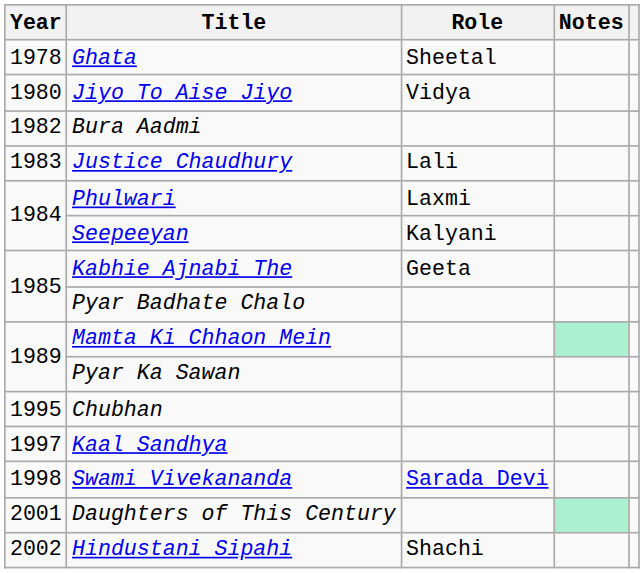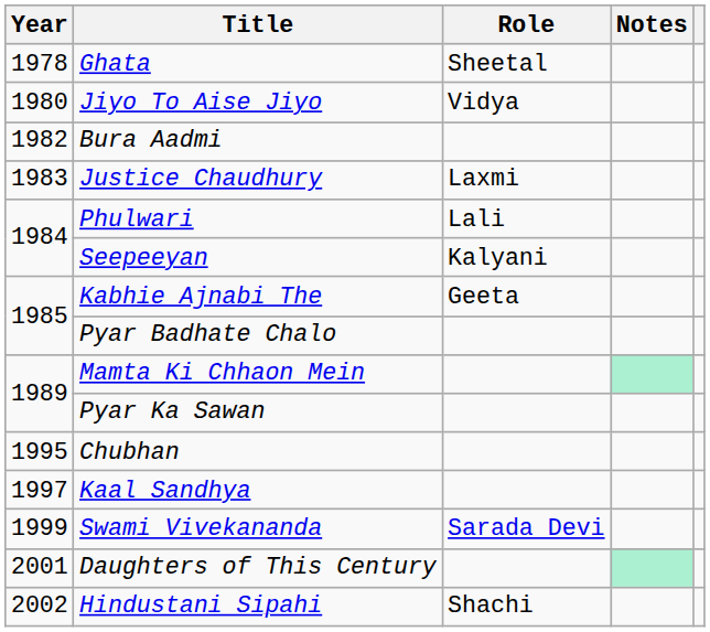Justice Chaudhury | Role: Lali -> Laxmi
Phulwari | Role: Laxmi -> Lali
Swami Vivekananda | Year: 1998 -> 1999
